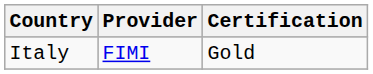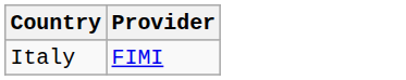- column: Certification | Gold
